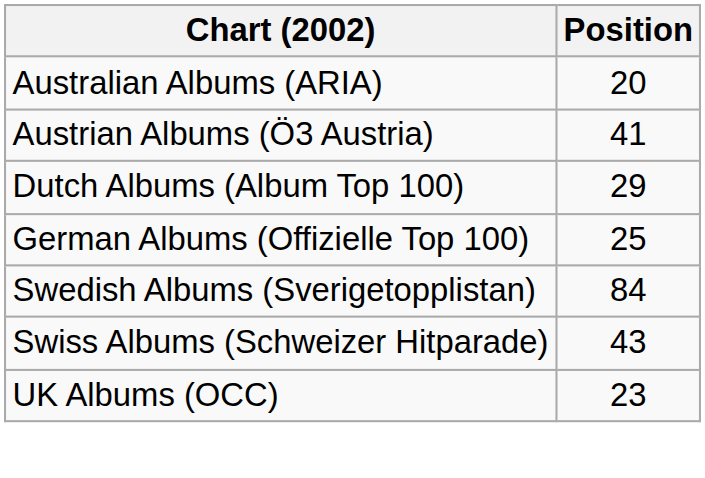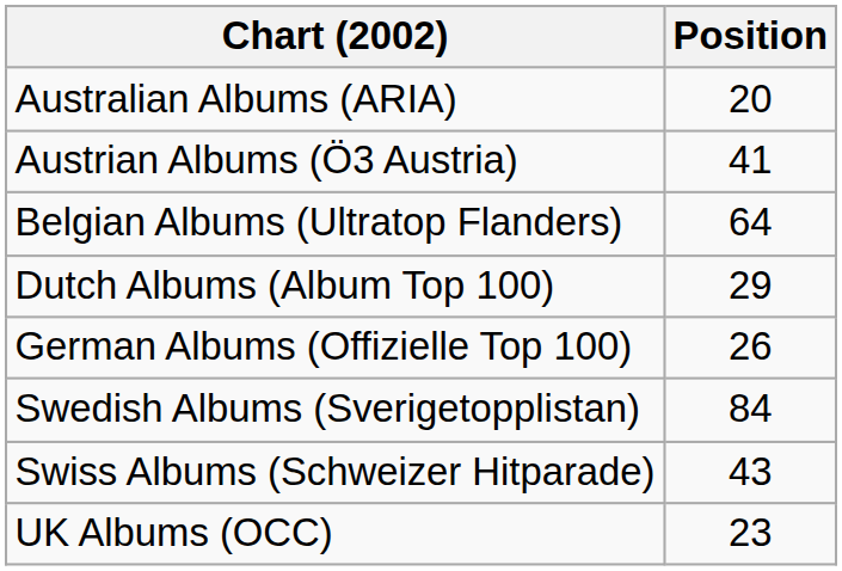+ row: Belgian Albums (Ultratop Flanders) | 64
German Albums (Offizielle Top 100) | Position: 25 -> 26
